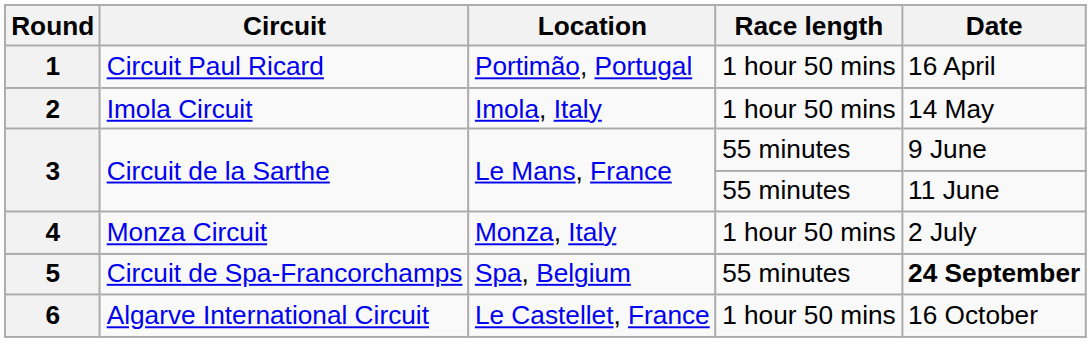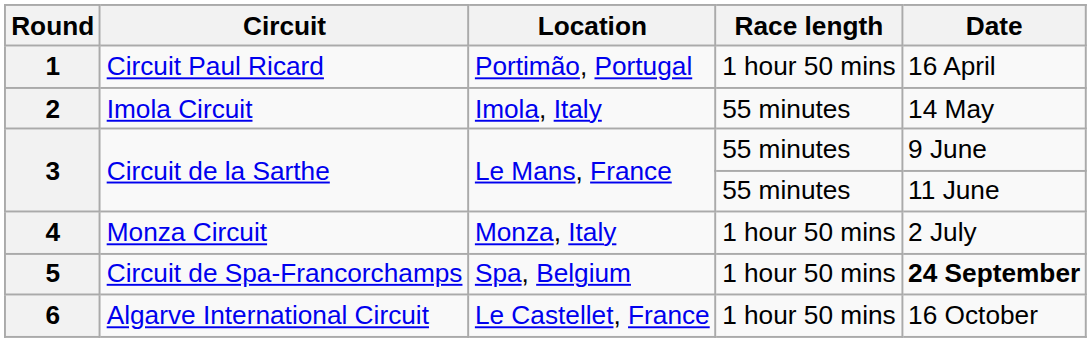2 | Race length: 1 hour 50 mins -> 55 minutes
5 | Race length: 55 minutes -> 1 hour 50 mins
